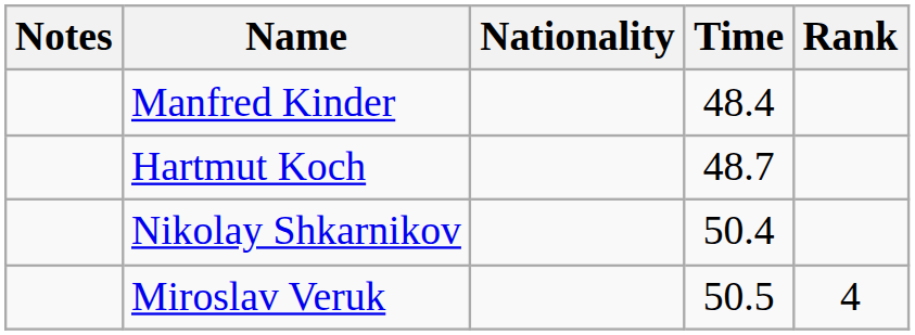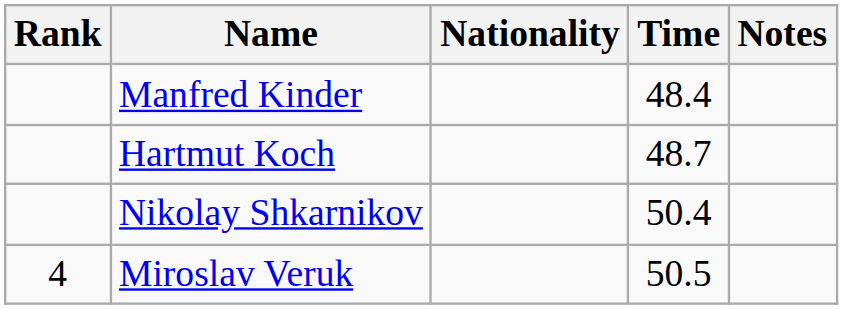columns swapped: Rank <-> Notes
